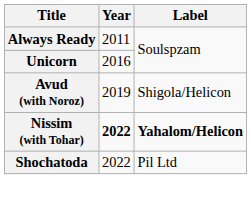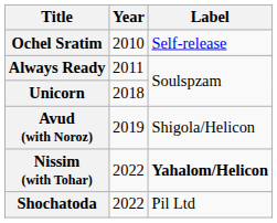+ row: Ochel Sratim | 2010 | Self-release
Unicorn | Year: 2016 -> 2018
Nissim (with Tohar) | Year: bold -> normal
